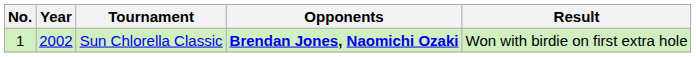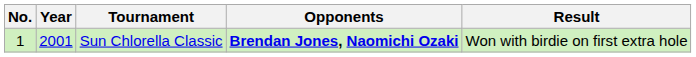Sun Chlorella Classic | Year: 2002 -> 2001
